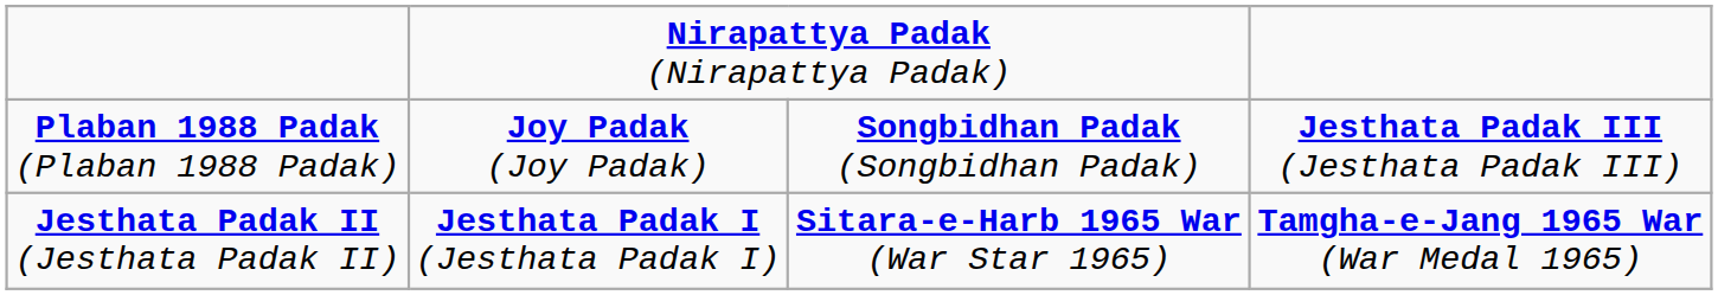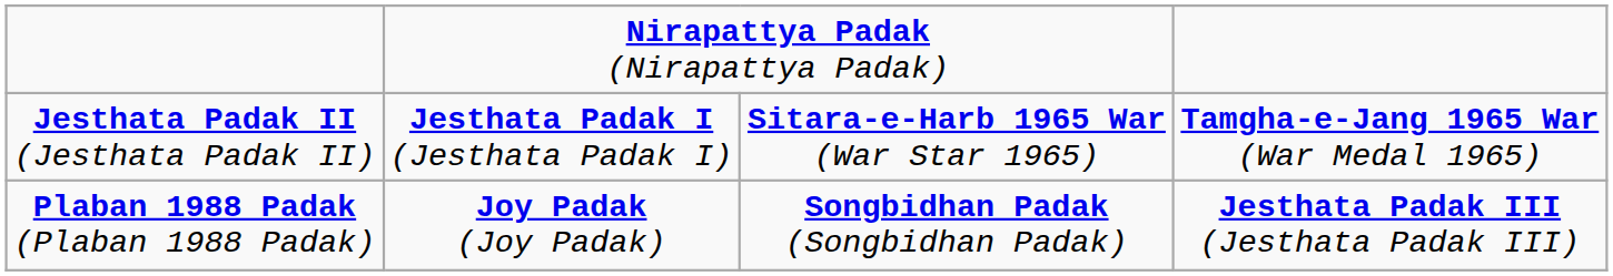rows swapped: Plaban 1988 Padak (Plaban 1988 Padak) <-> Jesthata Padak II (Jesthata Padak II)
